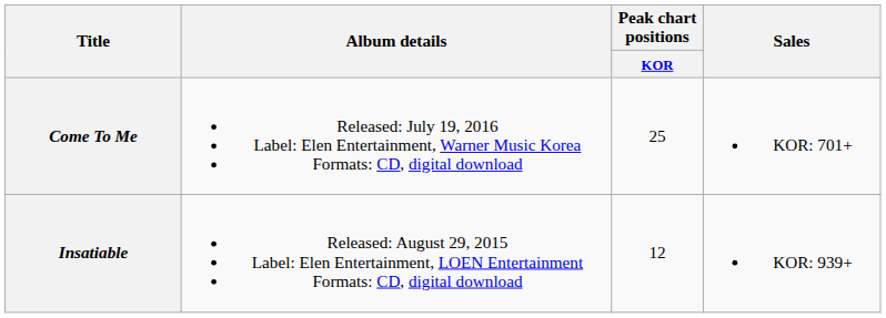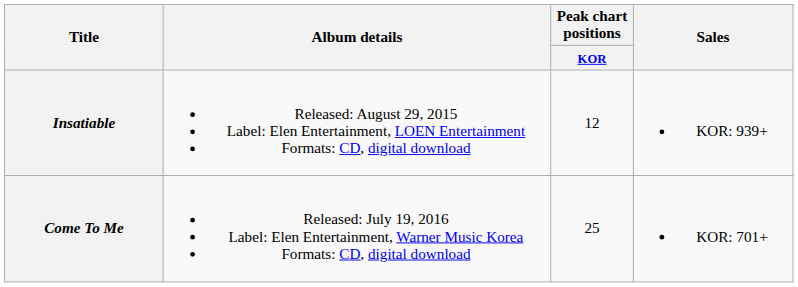rows swapped: Insatiable <-> Come To Me
